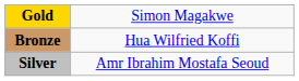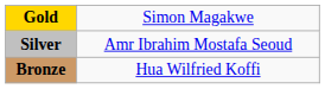rows swapped: Silver <-> Bronze
